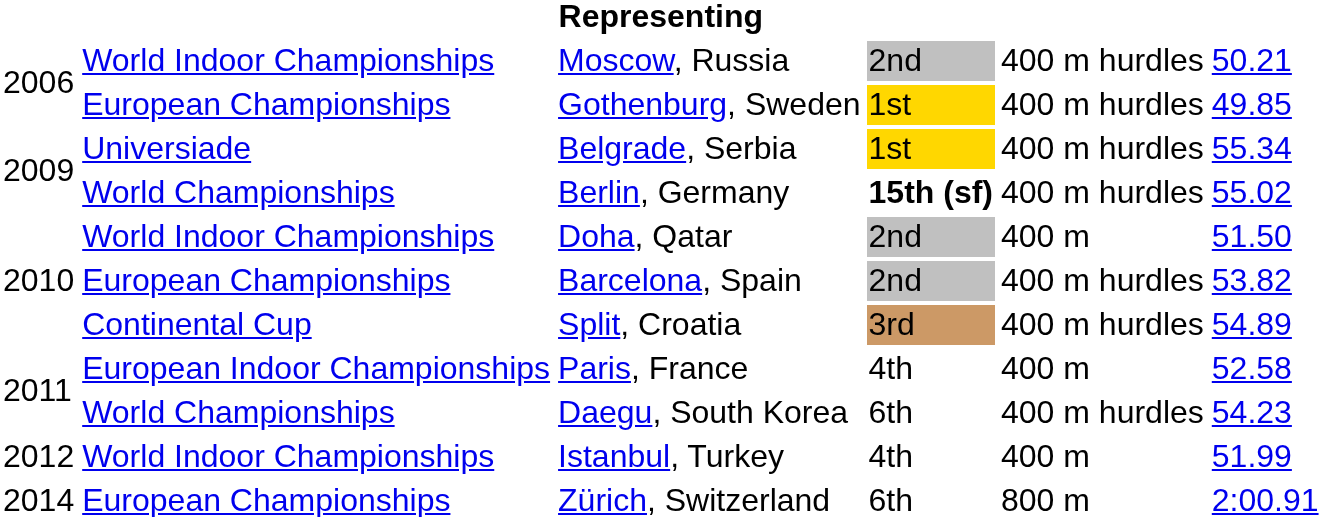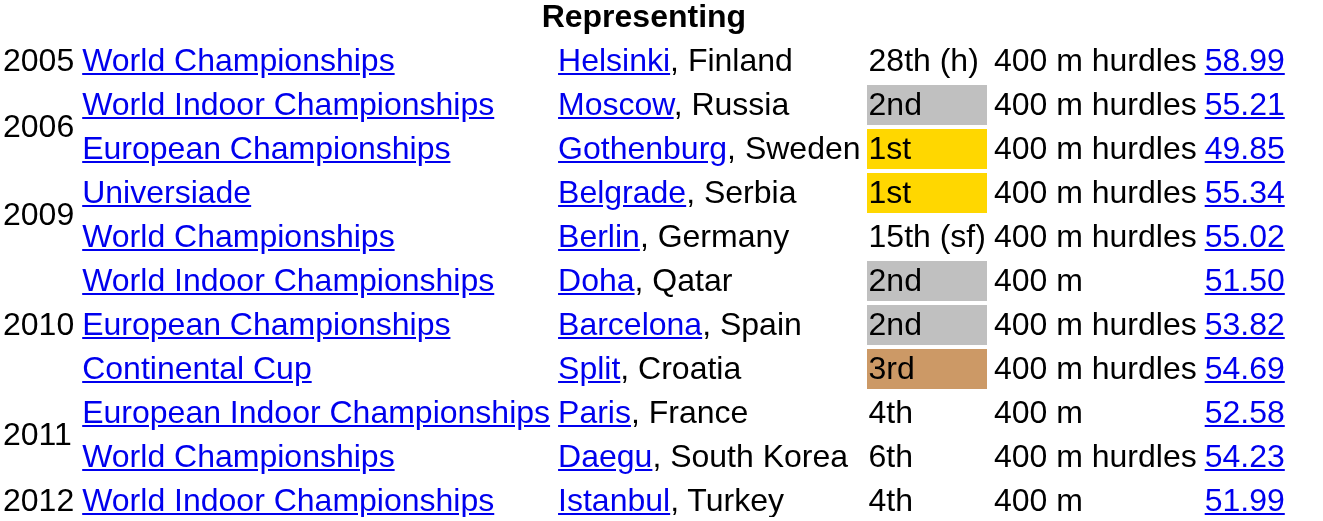+ row: 2005 | World Championships | Helsinki, Finland | 28th (h) | 400 m hurdles | 58.99
Moscow, Russia | column 6: 50.21 -> 55.21
Berlin, Germany | column 4: bold -> normal
Split, Croatia | column 6: 54.89 -> 54.69
- row: 2014 | European Championships | Zürich, Switzerland | 6th | 800 m | 2:00.91
